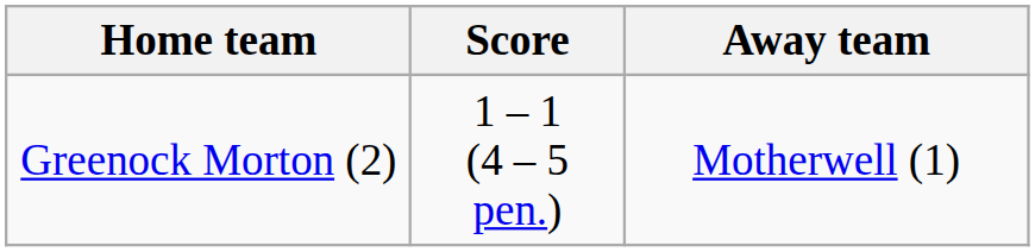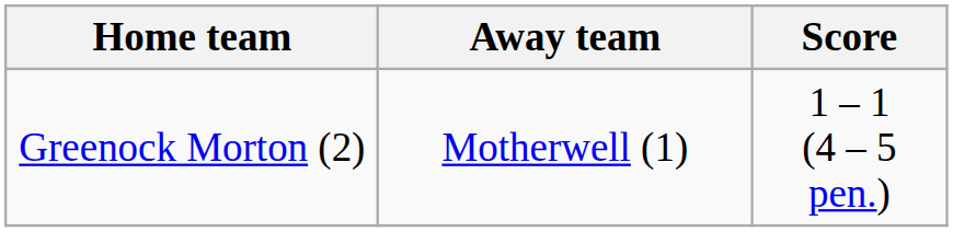columns swapped: Score <-> Away team
